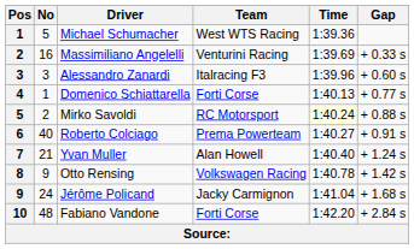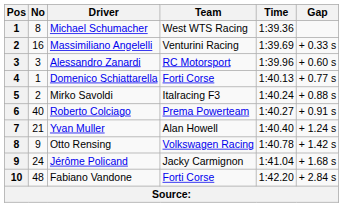Michael Schumacher | No: 5 -> 8
Alessandro Zanardi | Team: Italracing F3 -> RC Motorsport
Mirko Savoldi | Team: RC Motorsport -> Italracing F3
Mirko Savoldi | Time: lightyellow background -> no background
